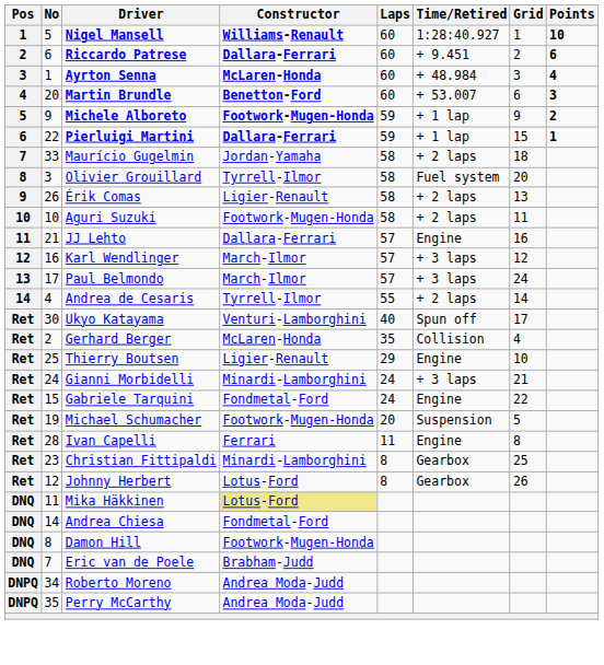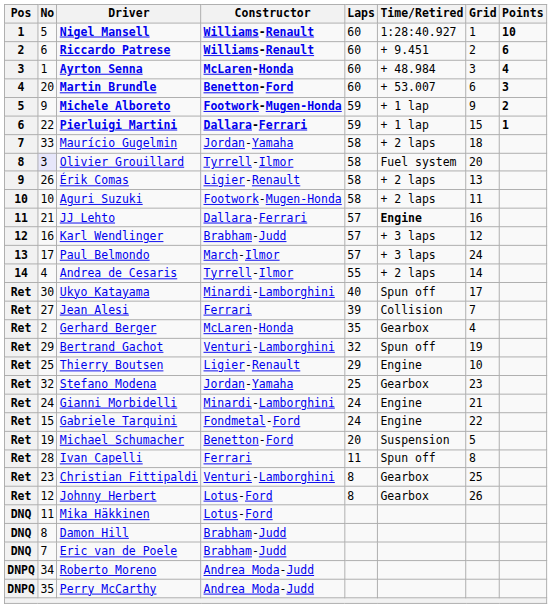Riccardo Patrese | Constructor: Dallara-Ferrari -> Williams-Renault
Olivier Grouillard | No: no background -> lavender background
JJ Lehto | Time/Retired: normal -> bold
Karl Wendlinger | Constructor: March-Ilmor -> Brabham-Judd
Ukyo Katayama | Constructor: Venturi-Lamborghini -> Minardi-Lamborghini
+ row: Ret | 27 | Jean Alesi | Ferrari | 39 | Collision | 7
Gerhard Berger | Time/Retired: Collision -> Gearbox
+ row: Ret | 29 | Bertrand Gachot | Venturi-Lamborghini | 32 | Spun off | 19
+ row: Ret | 32 | Stefano Modena | Jordan-Yamaha | 25 | Gearbox | 23
Gianni Morbidelli | Time/Retired: + 3 laps -> Engine
Michael Schumacher | Constructor: Footwork-Mugen-Honda -> Benetton-Ford
Ivan Capelli | Time/Retired: Engine -> Spun off
Christian Fittipaldi | Constructor: Minardi-Lamborghini -> Venturi-Lamborghini
Mika Häkkinen | Constructor: khaki background -> no background
- row: DNQ | 14 | Andrea Chiesa | Fondmetal-Ford
Damon Hill | Constructor: Footwork-Mugen-Honda -> Brabham-Judd
